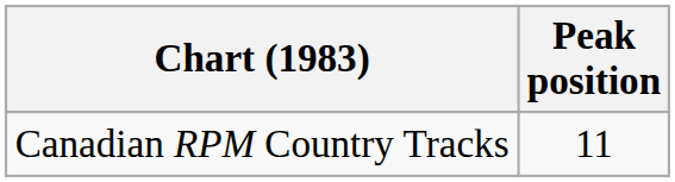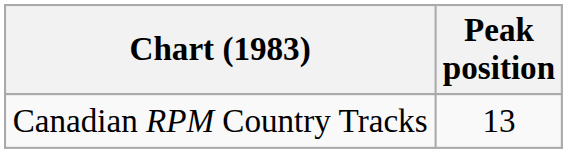Canadian RPM Country Tracks | Peak position: 11 -> 13
